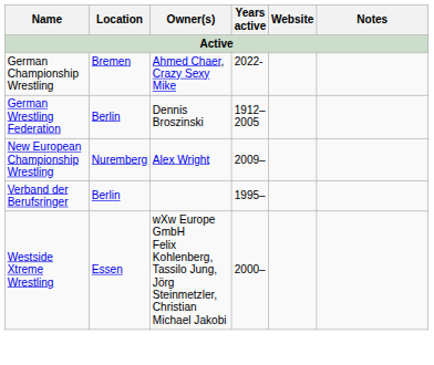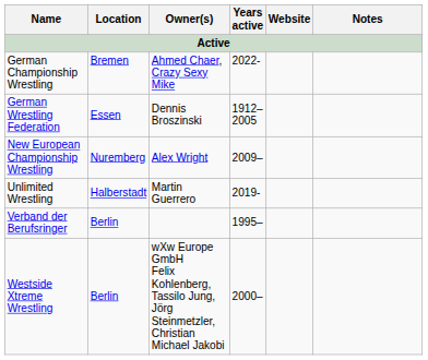German Wrestling Federation | Location: Berlin -> Essen
+ row: Unlimited Wrestling | Halberstadt | Martin Guerrero | 2019-
Westside Xtreme Wrestling | Location: Essen -> Berlin
